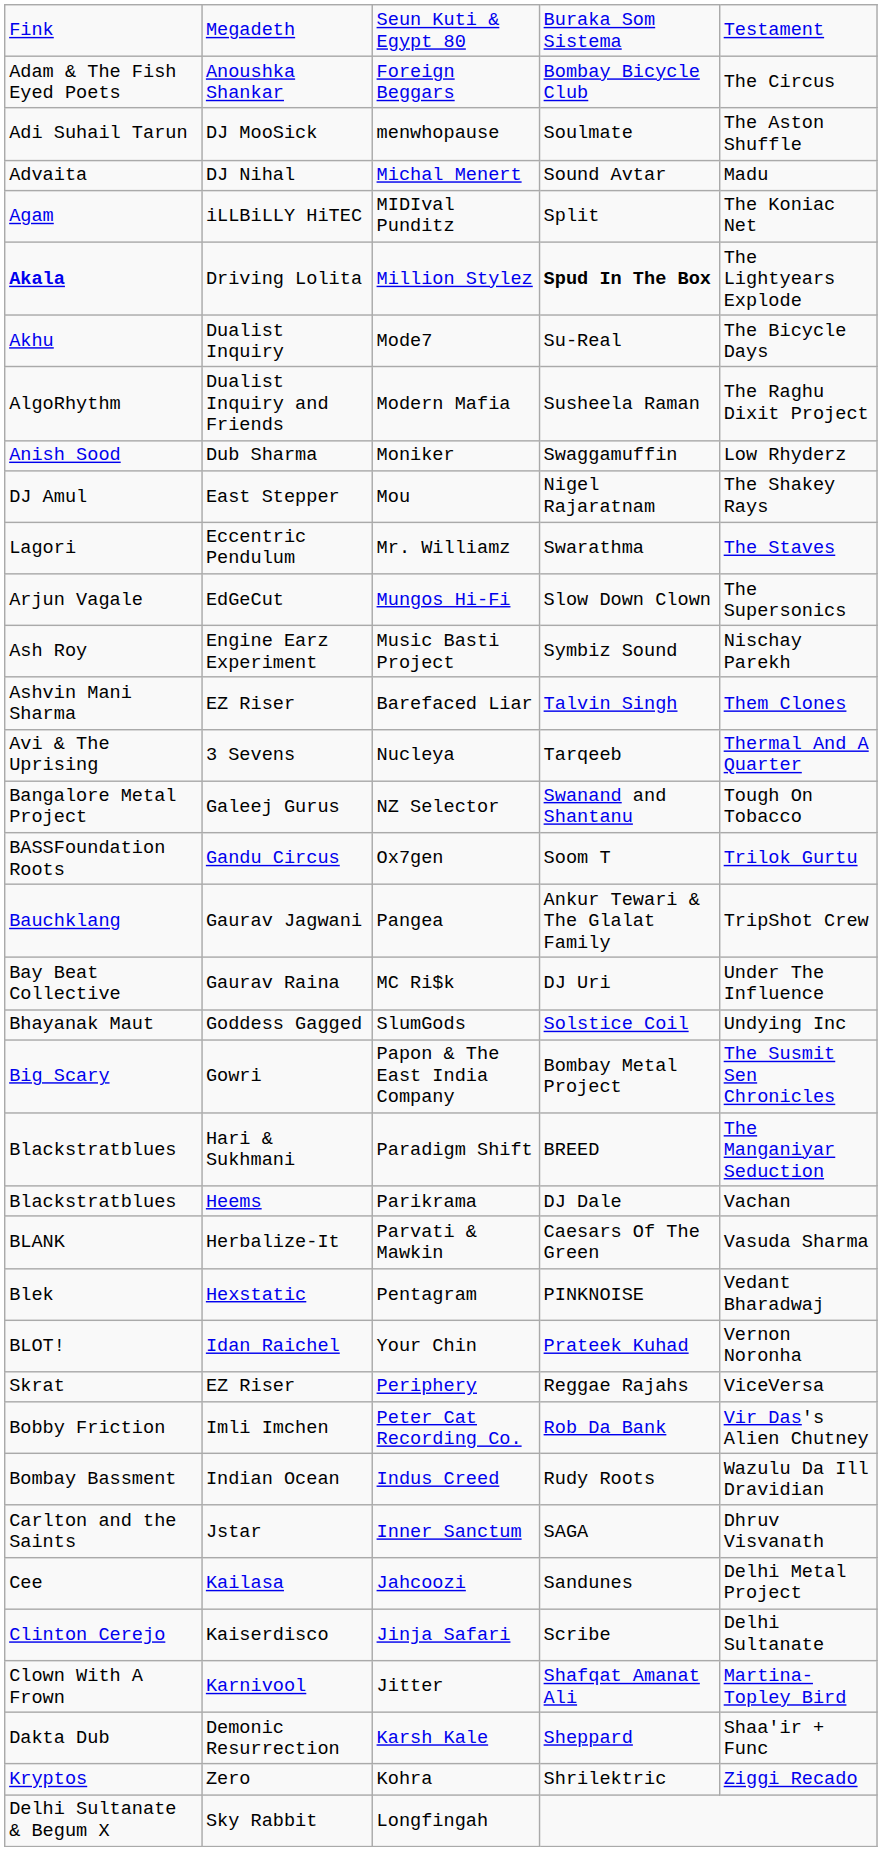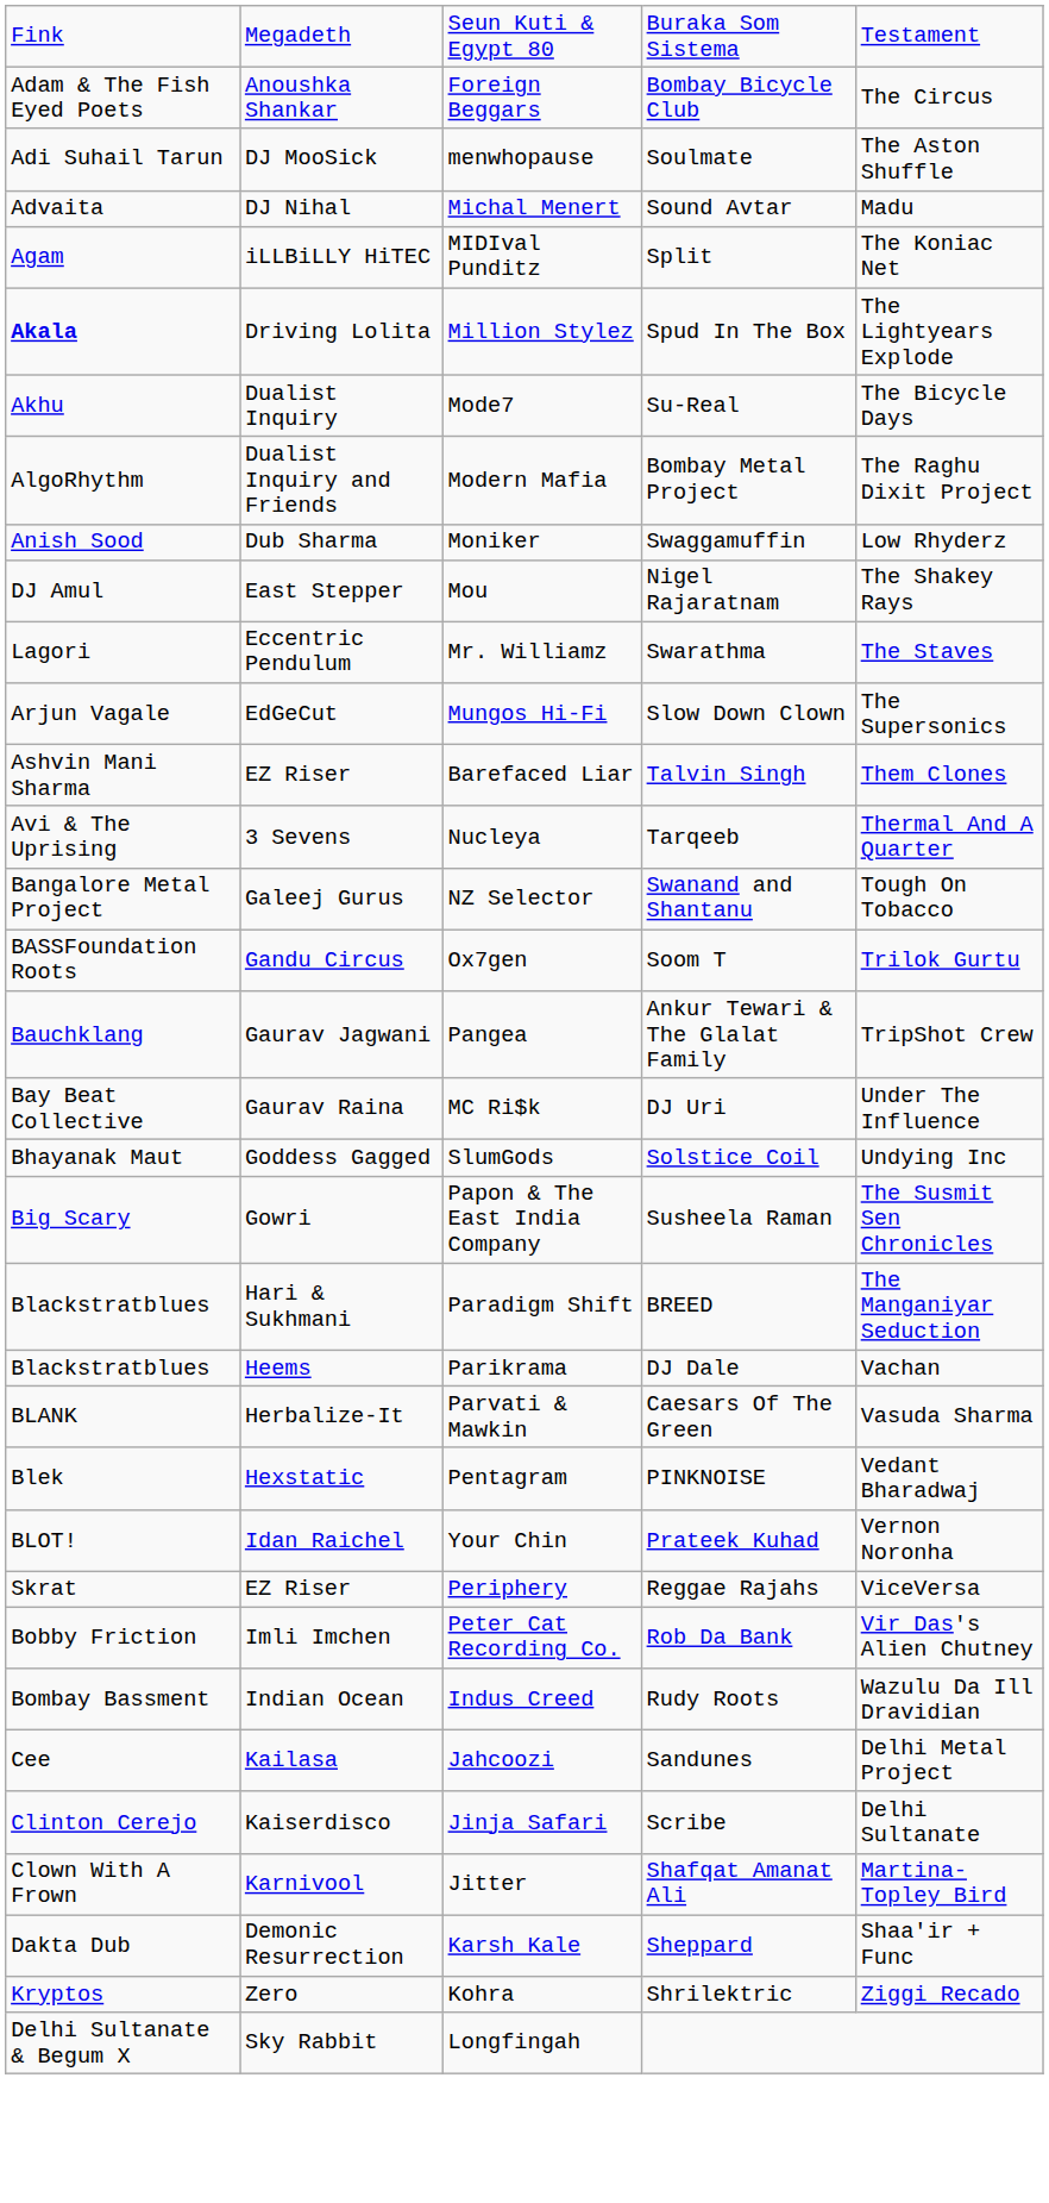Million Stylez | column 4: bold -> normal
Modern Mafia | column 4: Susheela Raman -> Bombay Metal Project
- row: Ash Roy | Engine Earz Experiment | Music Basti Project | Symbiz Sound | Nischay Parekh
Papon & The East India Company | column 4: Bombay Metal Project -> Susheela Raman
- row: Carlton and the Saints | Jstar | Inner Sanctum | SAGA | Dhruv Visvanath
